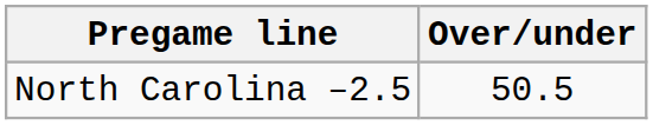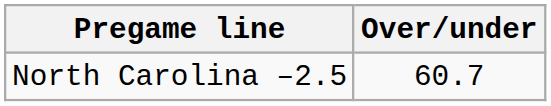North Carolina –2.5 | Over/under: 50.5 -> 60.7
